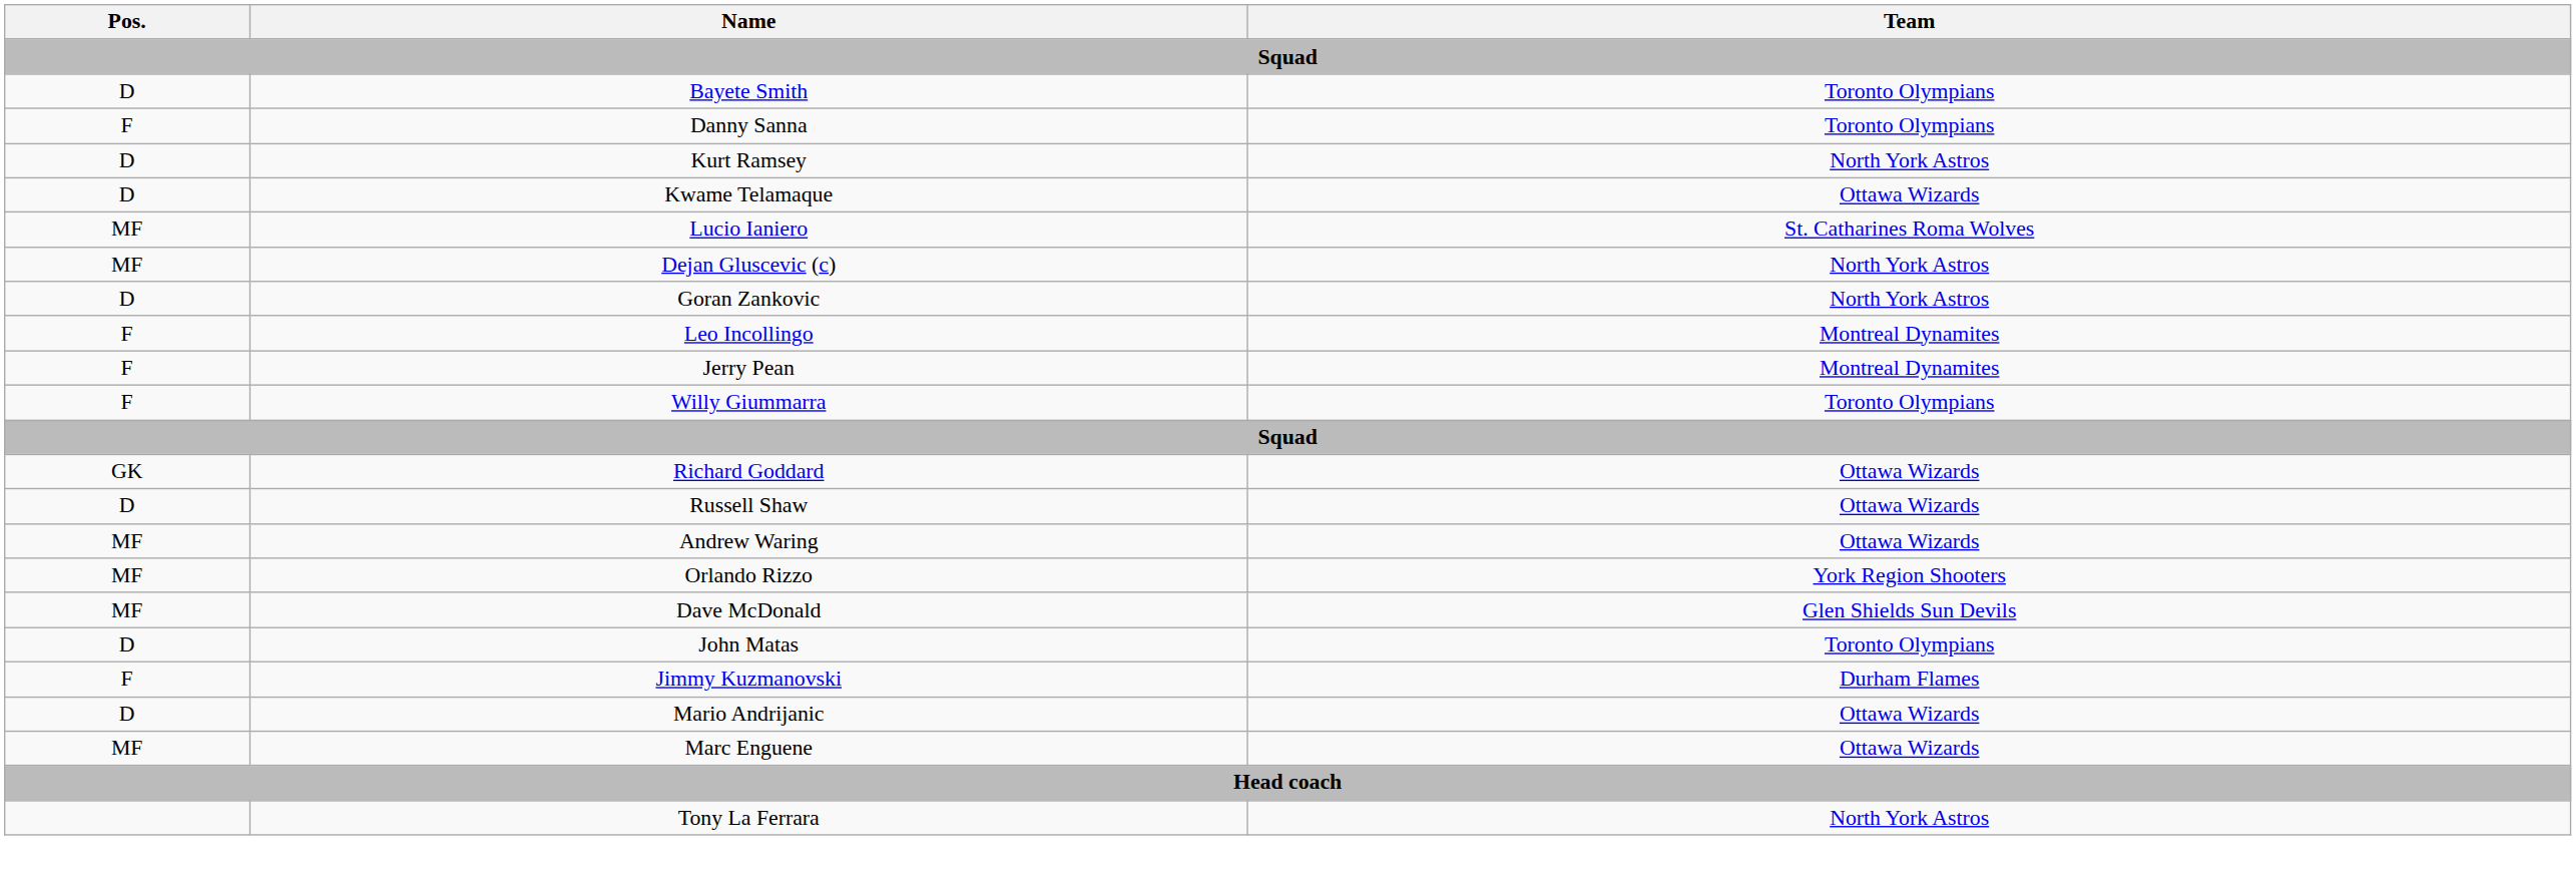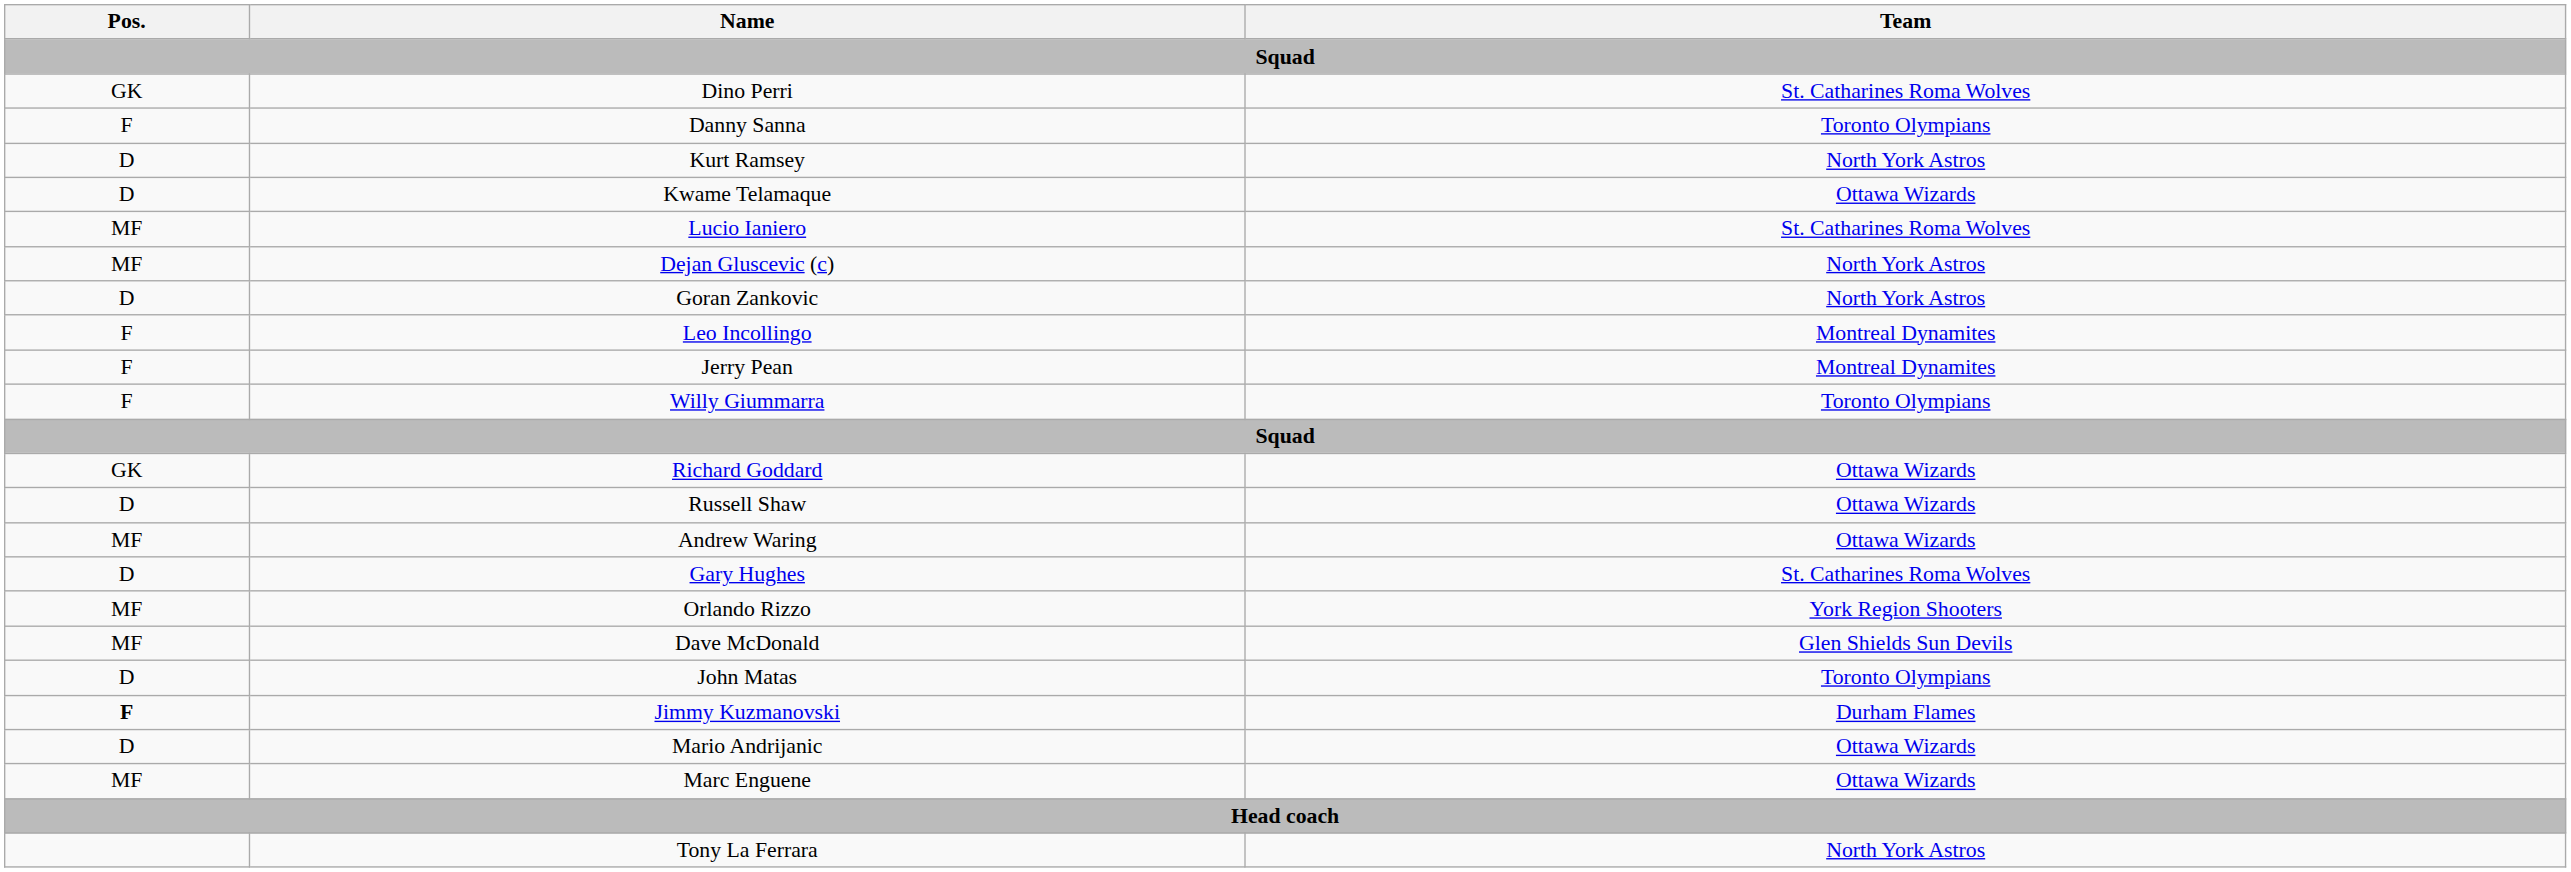+ row: GK | Dino Perri | St. Catharines Roma Wolves
- row: D | Bayete Smith | Toronto Olympians
+ row: D | Gary Hughes | St. Catharines Roma Wolves
Jimmy Kuzmanovski | Pos.: normal -> bold
